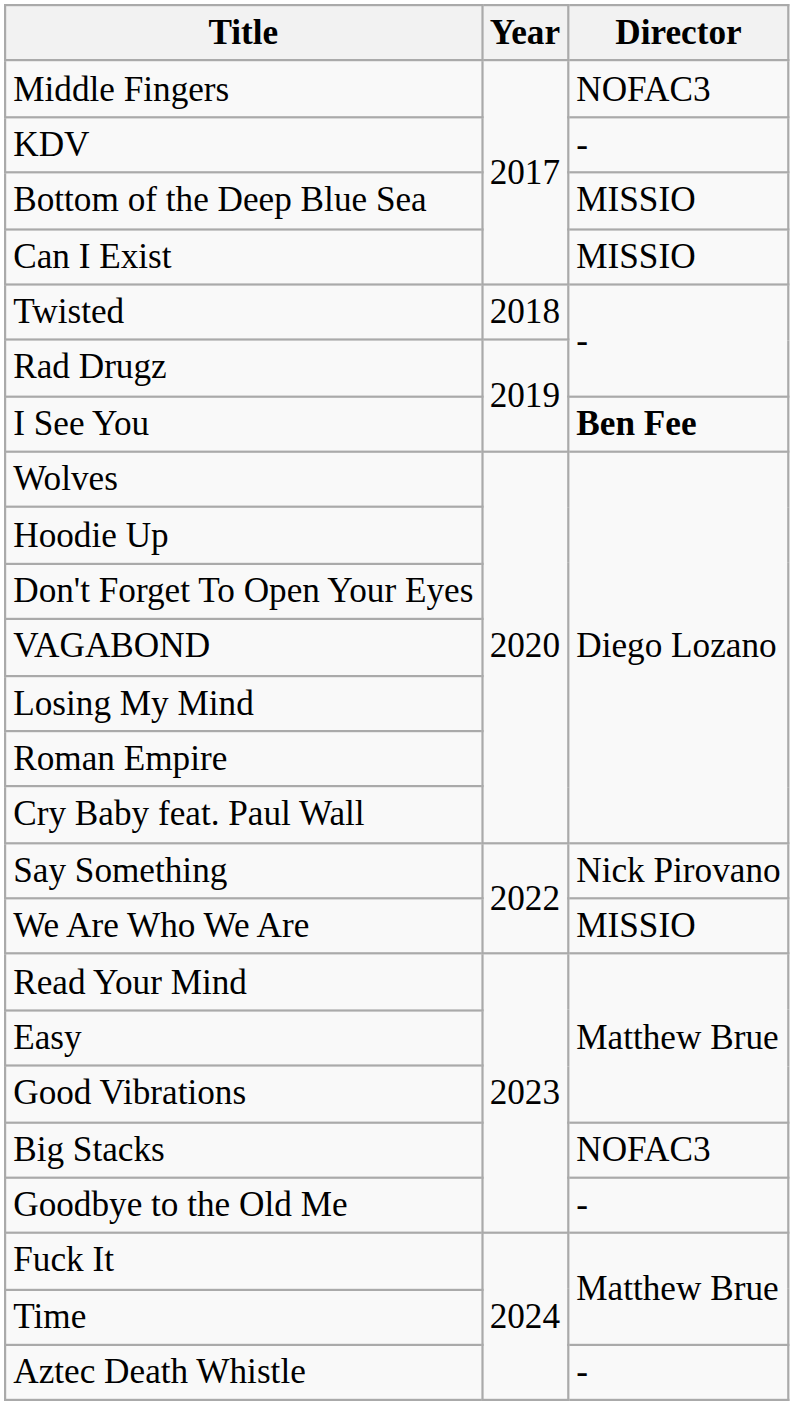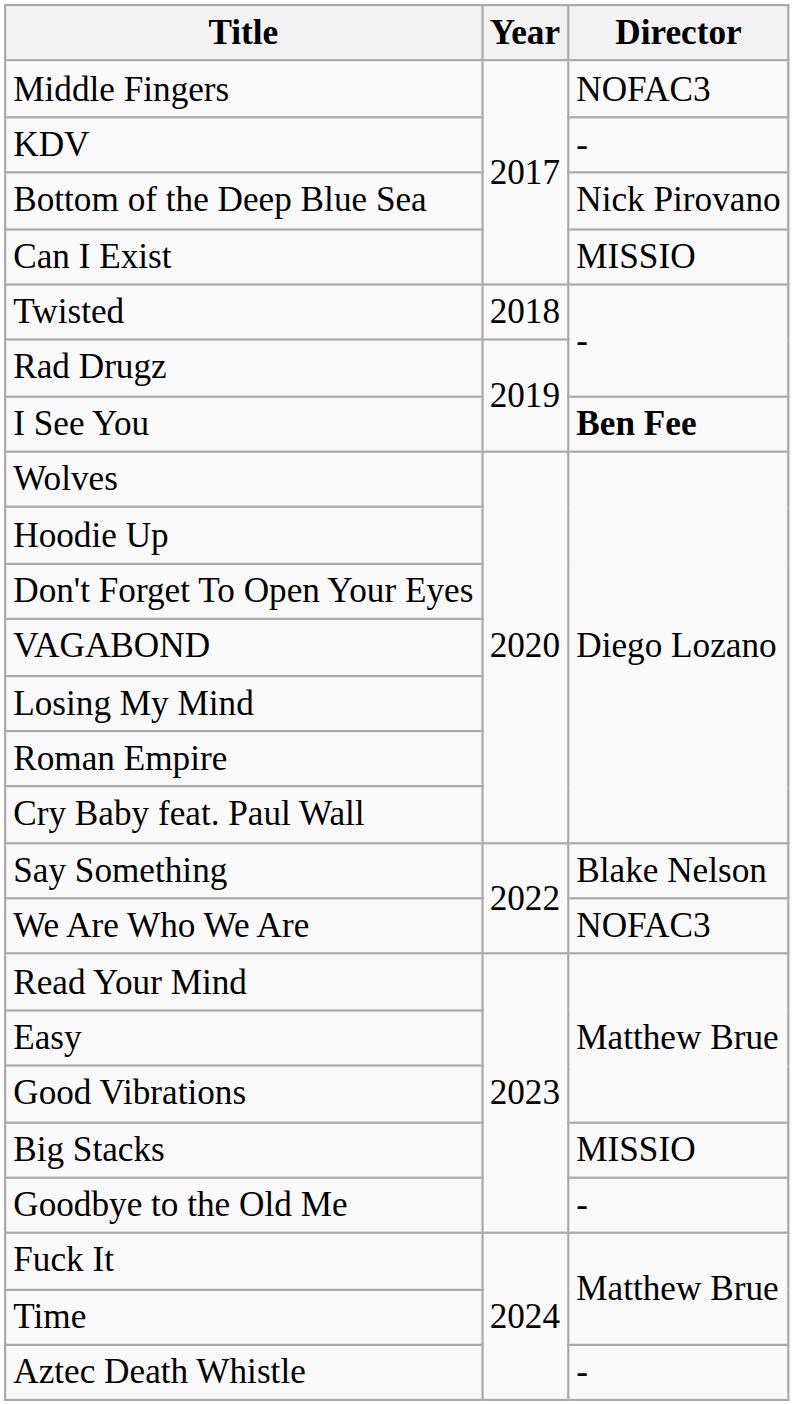Bottom of the Deep Blue Sea | Director: MISSIO -> Nick Pirovano
Say Something | Director: Nick Pirovano -> Blake Nelson
We Are Who We Are | Director: MISSIO -> NOFAC3
Big Stacks | Director: NOFAC3 -> MISSIO
